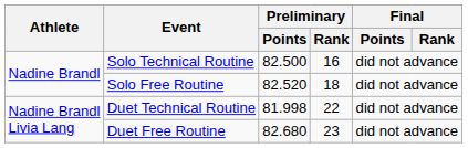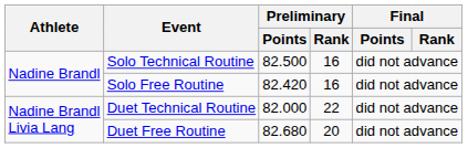Solo Free Routine | Preliminary / Points: 82.520 -> 82.420
Solo Free Routine | Preliminary / Rank: 18 -> 16
Duet Technical Routine | Preliminary / Points: 81.998 -> 82.000
Duet Free Routine | Preliminary / Rank: 23 -> 20
